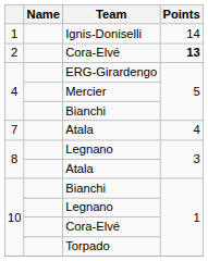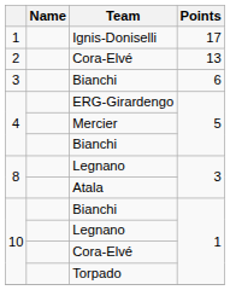Ignis-Doniselli | Points: 14 -> 17
2 / Cora-Elvé | Points: bold -> normal
+ row: 3 | Bianchi | 6
- row: 7 | Atala | 4
